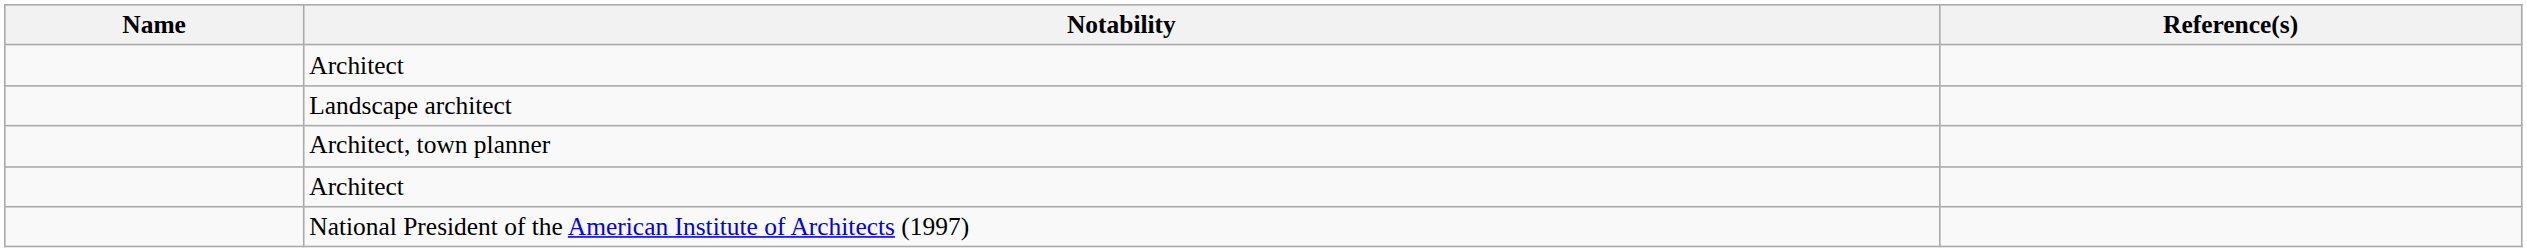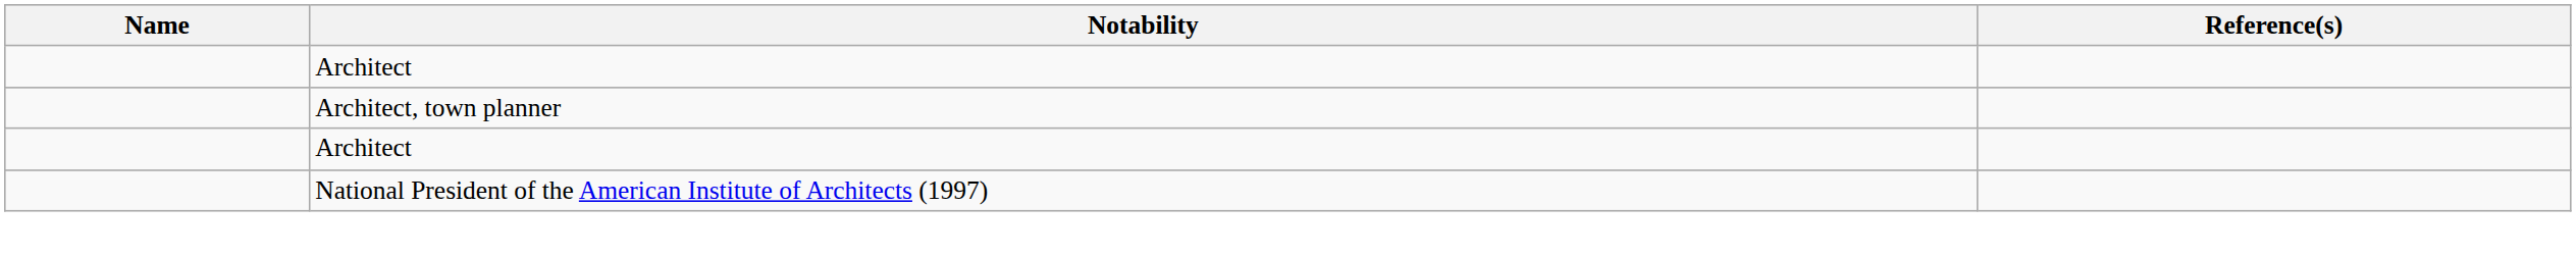- row: Landscape architect
